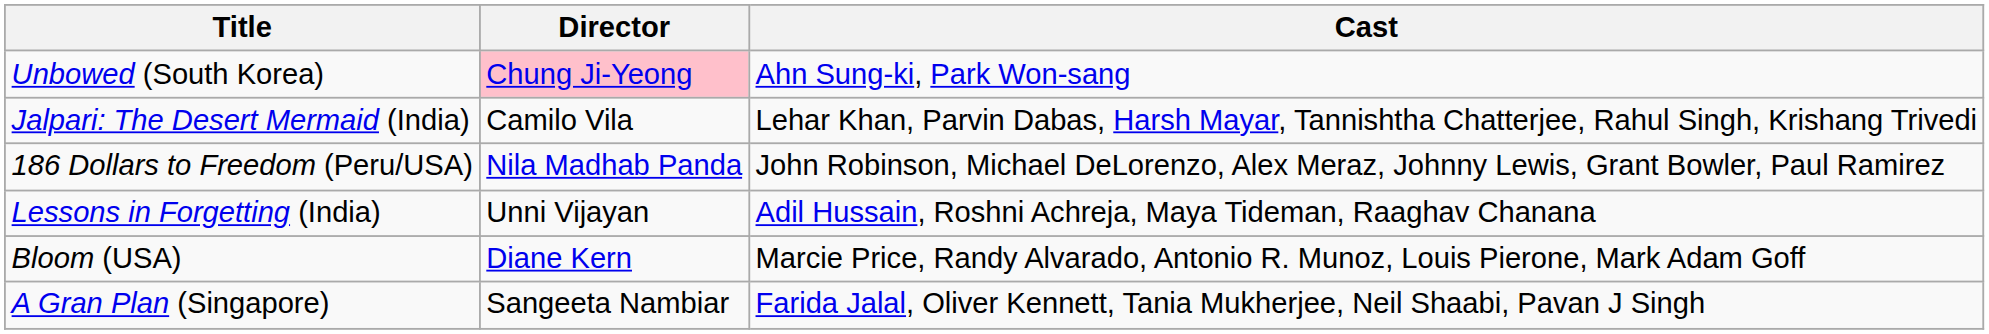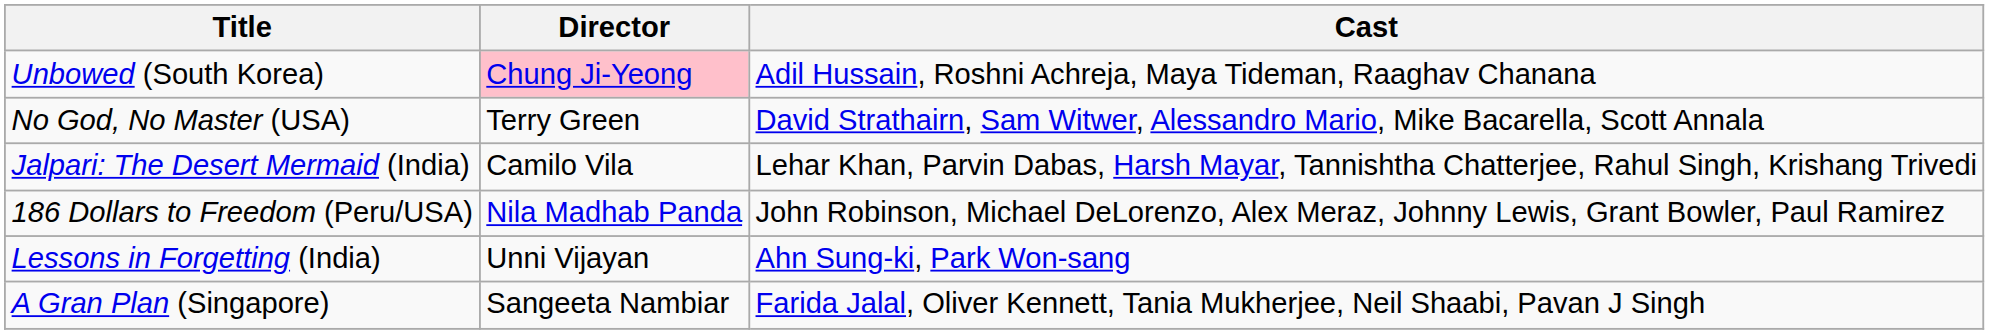Unbowed (South Korea) | Cast: Ahn Sung-ki, Park Won-sang -> Adil Hussain, Roshni Achreja, Maya Tideman, Raaghav Chanana
+ row: No God, No Master (USA) | Terry Green | David Strathairn, Sam Witwer, Alessandro Mario, Mike Bacarella, Scott Annala
Lessons in Forgetting (India) | Cast: Adil Hussain, Roshni Achreja, Maya Tideman, Raaghav Chanana -> Ahn Sung-ki, Park Won-sang
- row: Bloom (USA) | Diane Kern | Marcie Price, Randy Alvarado, Antonio R. Munoz, Louis Pierone, Mark Adam Goff
